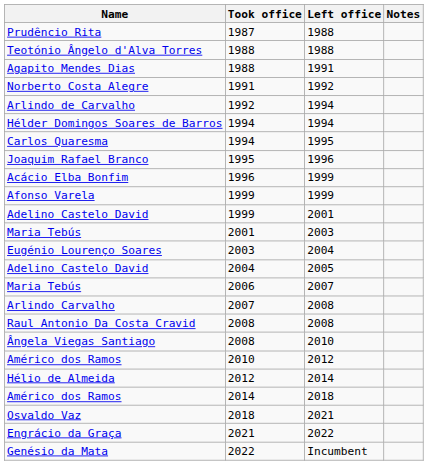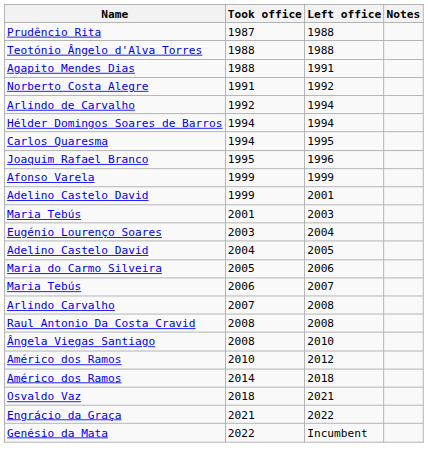- row: Acácio Elba Bonfim | 1996 | 1999
+ row: Maria do Carmo Silveira | 2005 | 2006
- row: Hélio de Almeida | 2012 | 2014
